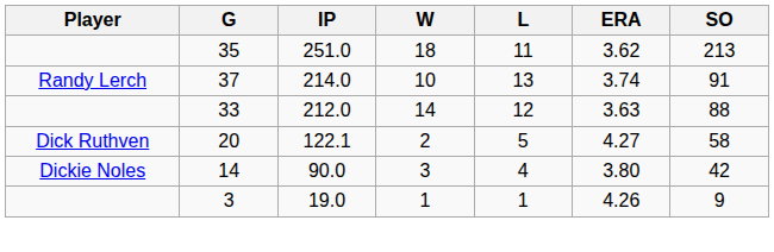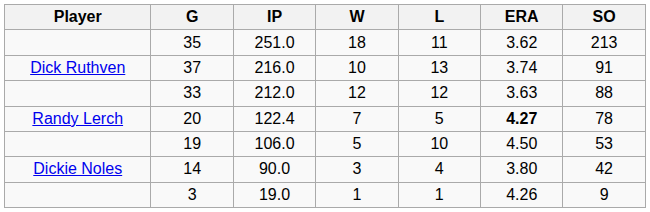37 | Player: Randy Lerch -> Dick Ruthven
37 | IP: 214.0 -> 216.0
33 | W: 14 -> 12
20 | Player: Dick Ruthven -> Randy Lerch
20 | IP: 122.1 -> 122.4
20 | W: 2 -> 7
20 | ERA: normal -> bold
20 | SO: 58 -> 78
+ row: 19 | 106.0 | 5 | 10 | 4.50 | 53
